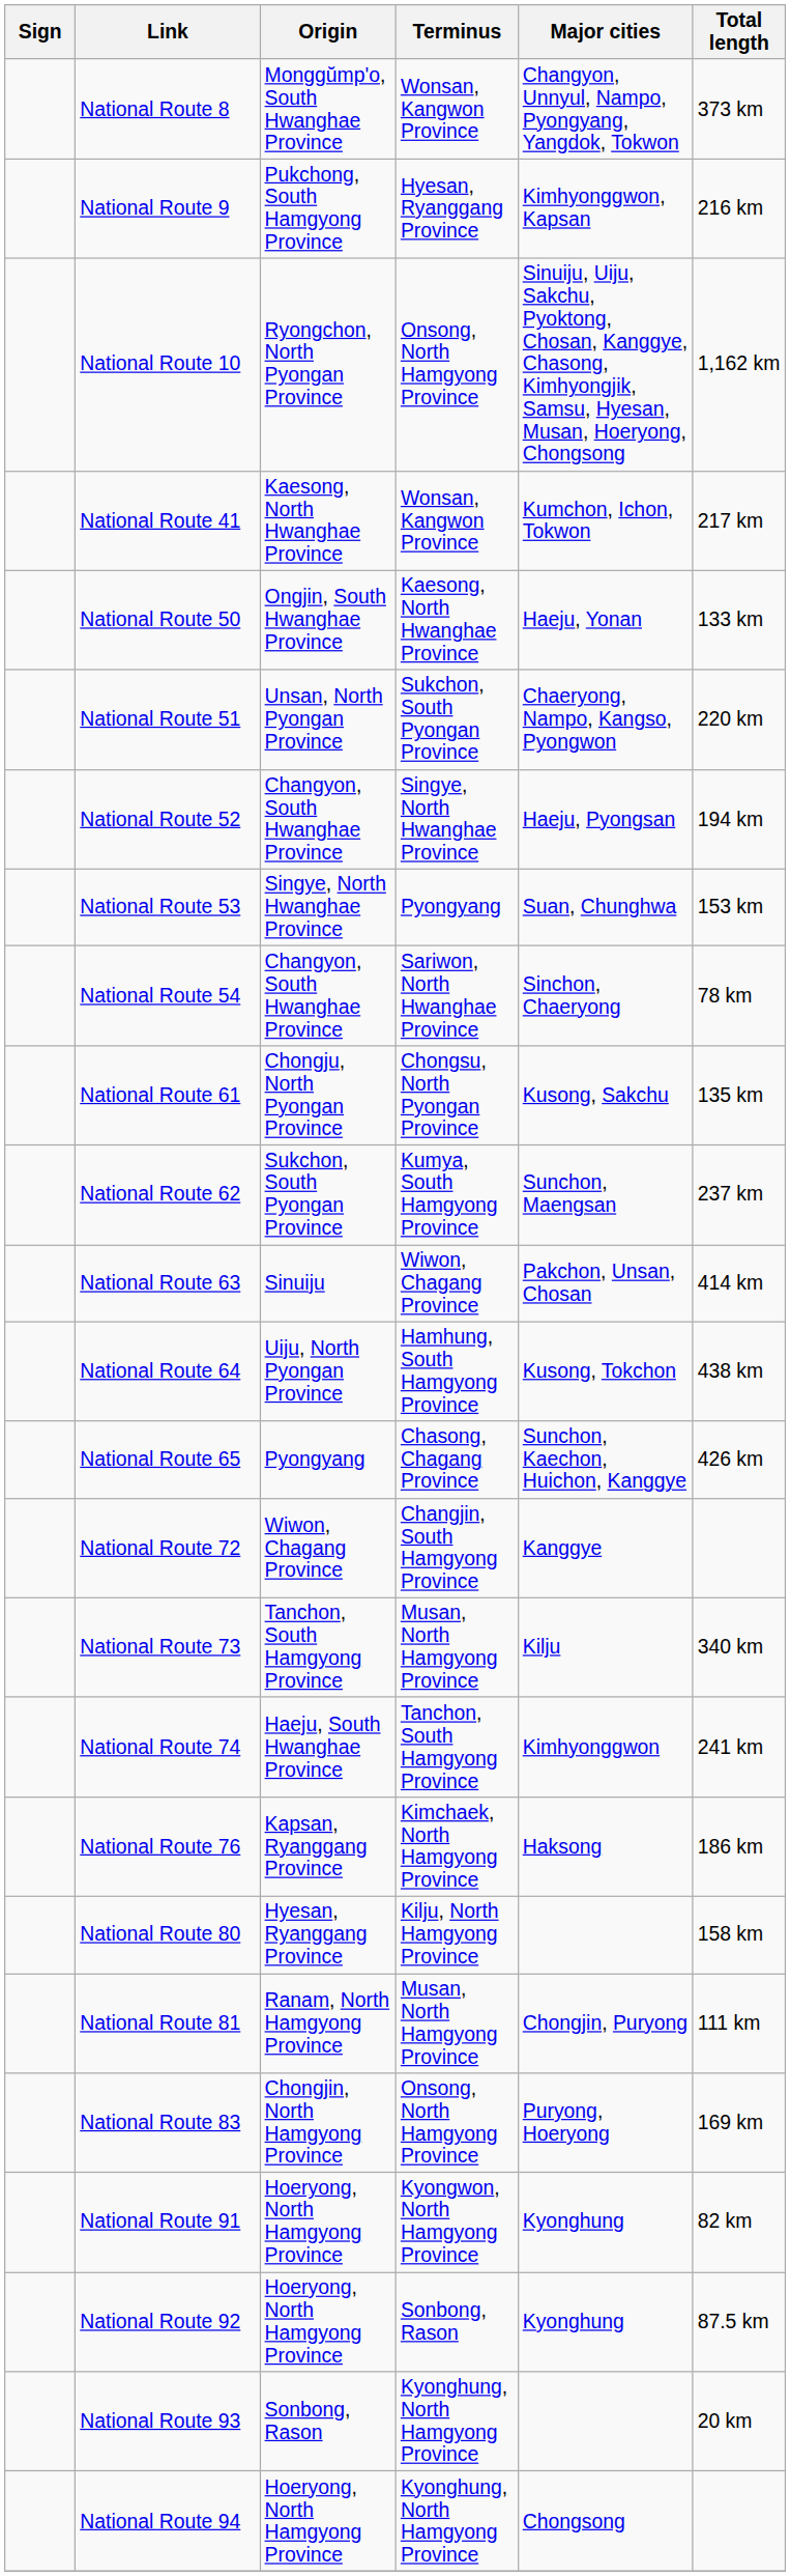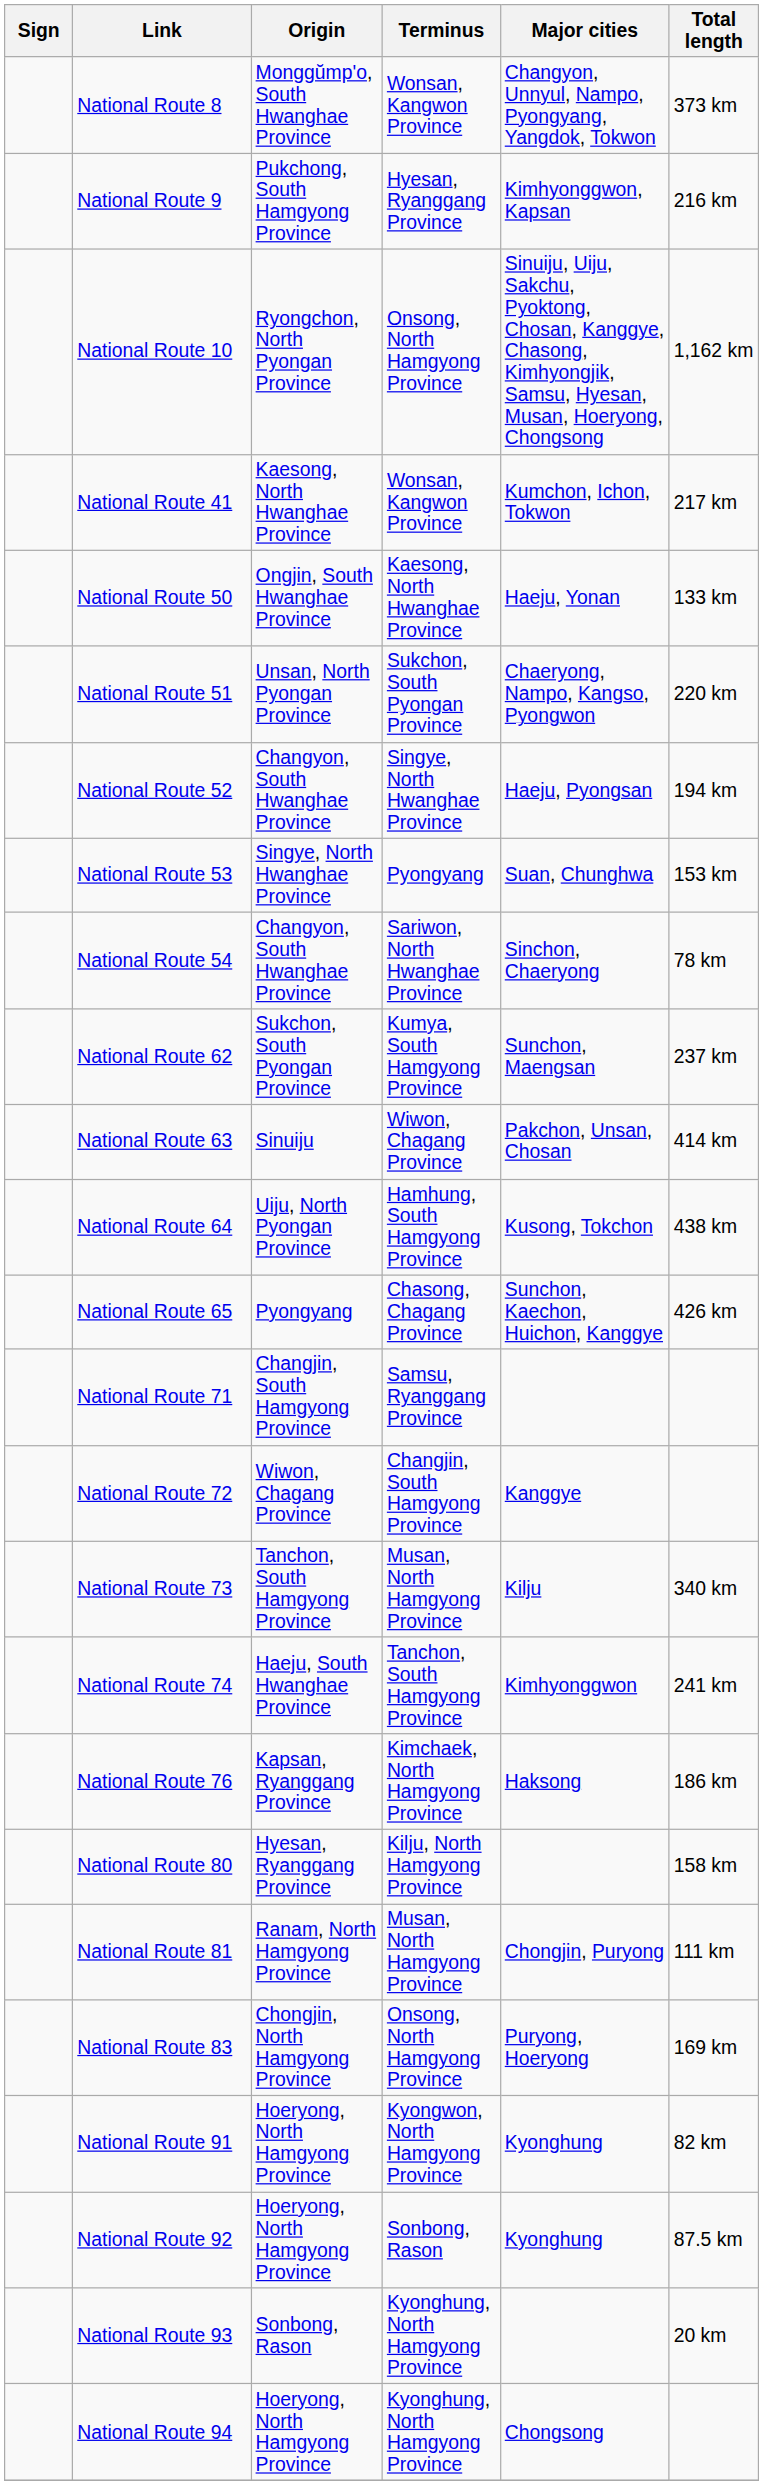- row: National Route 61 | Chongju, North Pyongan Province | Chongsu, North Pyongan Province | Kusong, Sakchu | 135 km
+ row: National Route 71 | Changjin, South Hamgyong Province | Samsu, Ryanggang Province
